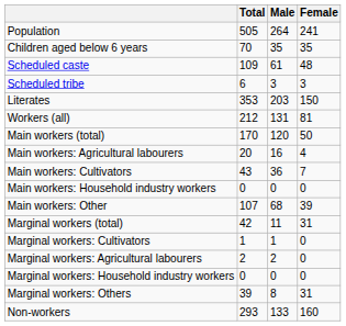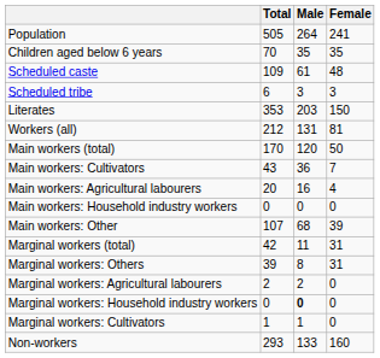rows swapped: Main workers: Cultivators <-> Main workers: Agricultural labourers
rows swapped: Marginal workers: Cultivators <-> Marginal workers: Others
Marginal workers: Household industry workers | Male: normal -> bold
